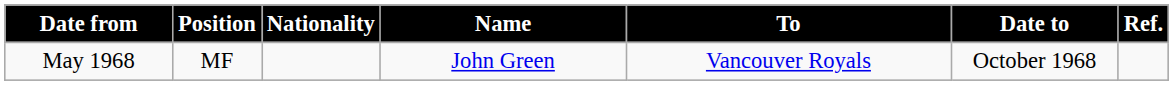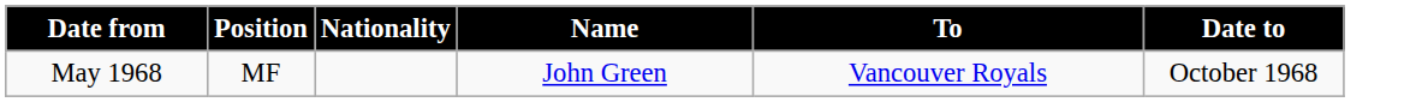- column: Ref.
